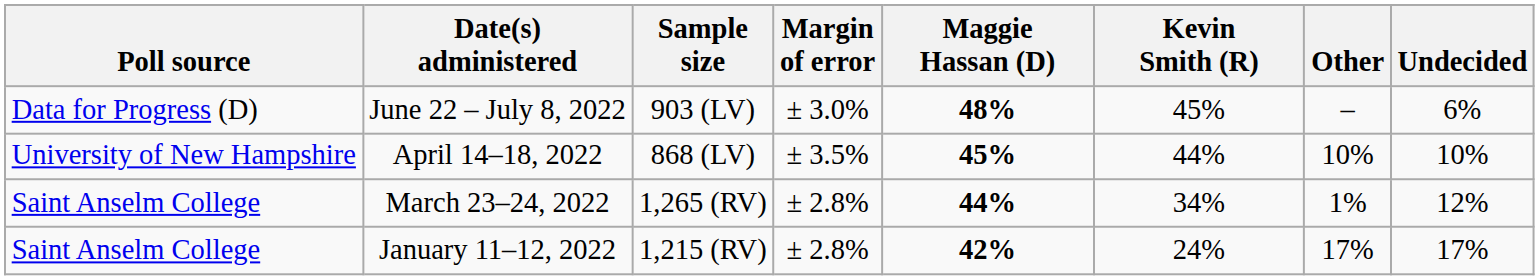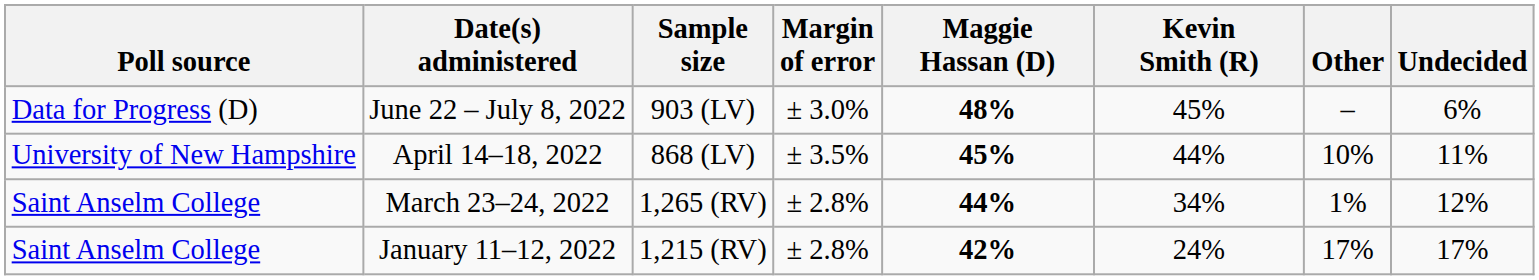April 14–18, 2022 | Undecided: 10% -> 11%
